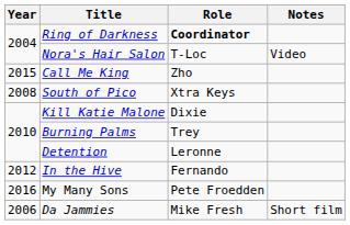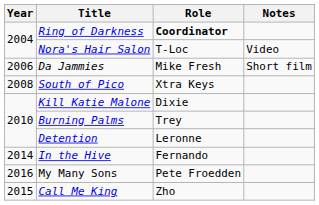rows swapped: Da Jammies <-> Call Me King
In the Hive | Year: 2012 -> 2014
